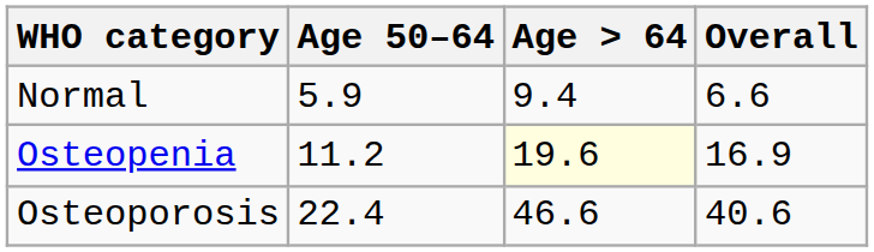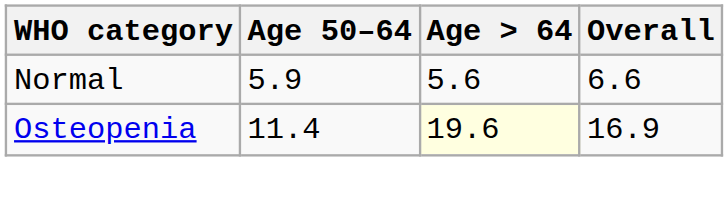Normal | Age > 64: 9.4 -> 5.6
Osteopenia | Age 50–64: 11.2 -> 11.4
- row: Osteoporosis | 22.4 | 46.6 | 40.6
